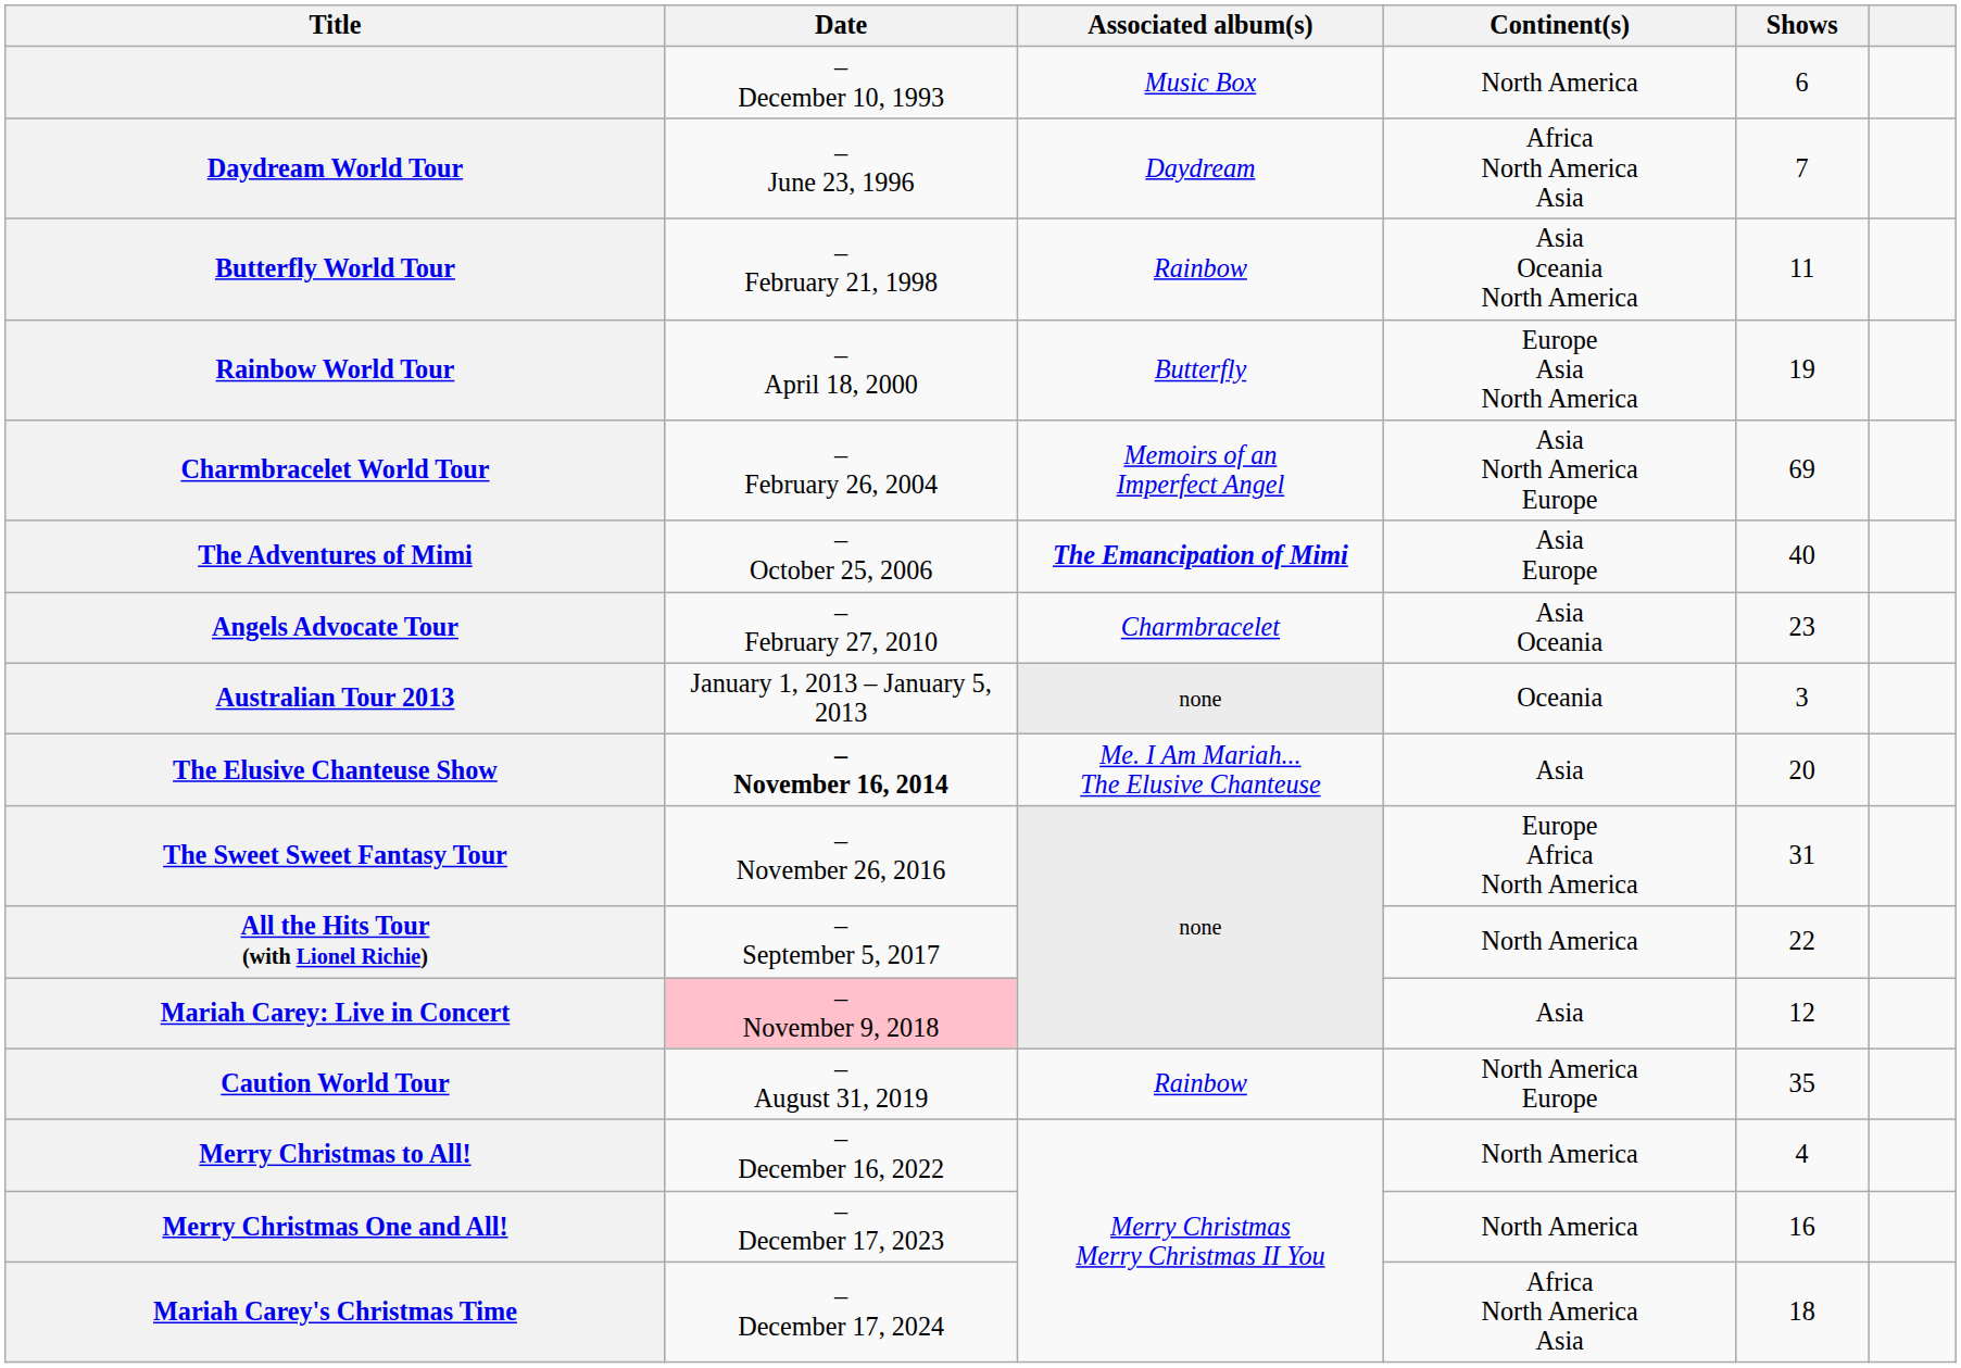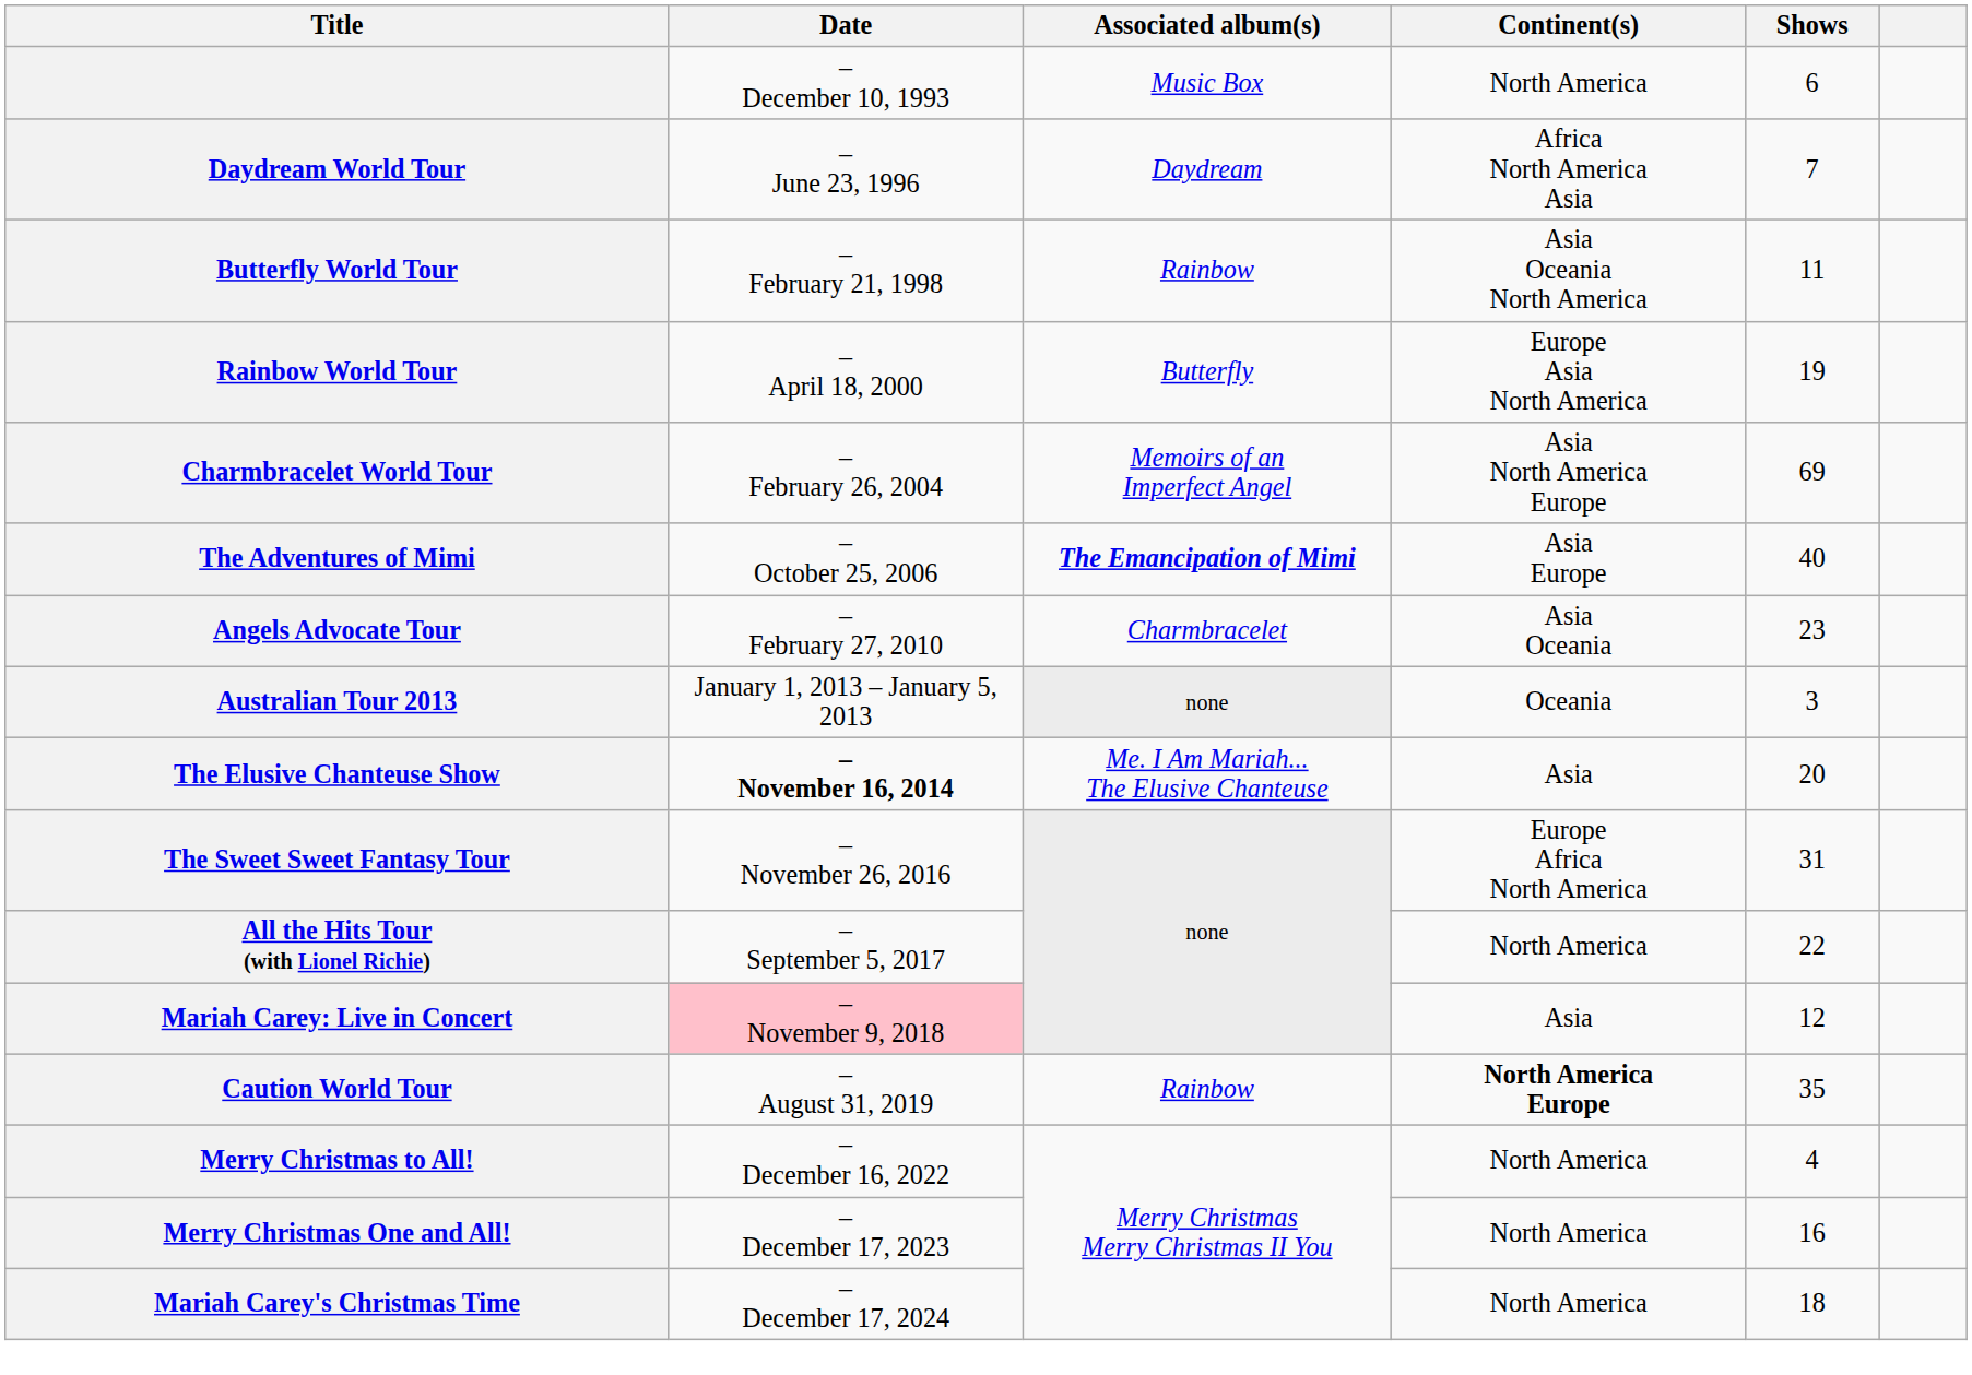Caution World Tour | Continent(s): normal -> bold
Mariah Carey's Christmas Time | Continent(s): Africa North America Asia -> North America
